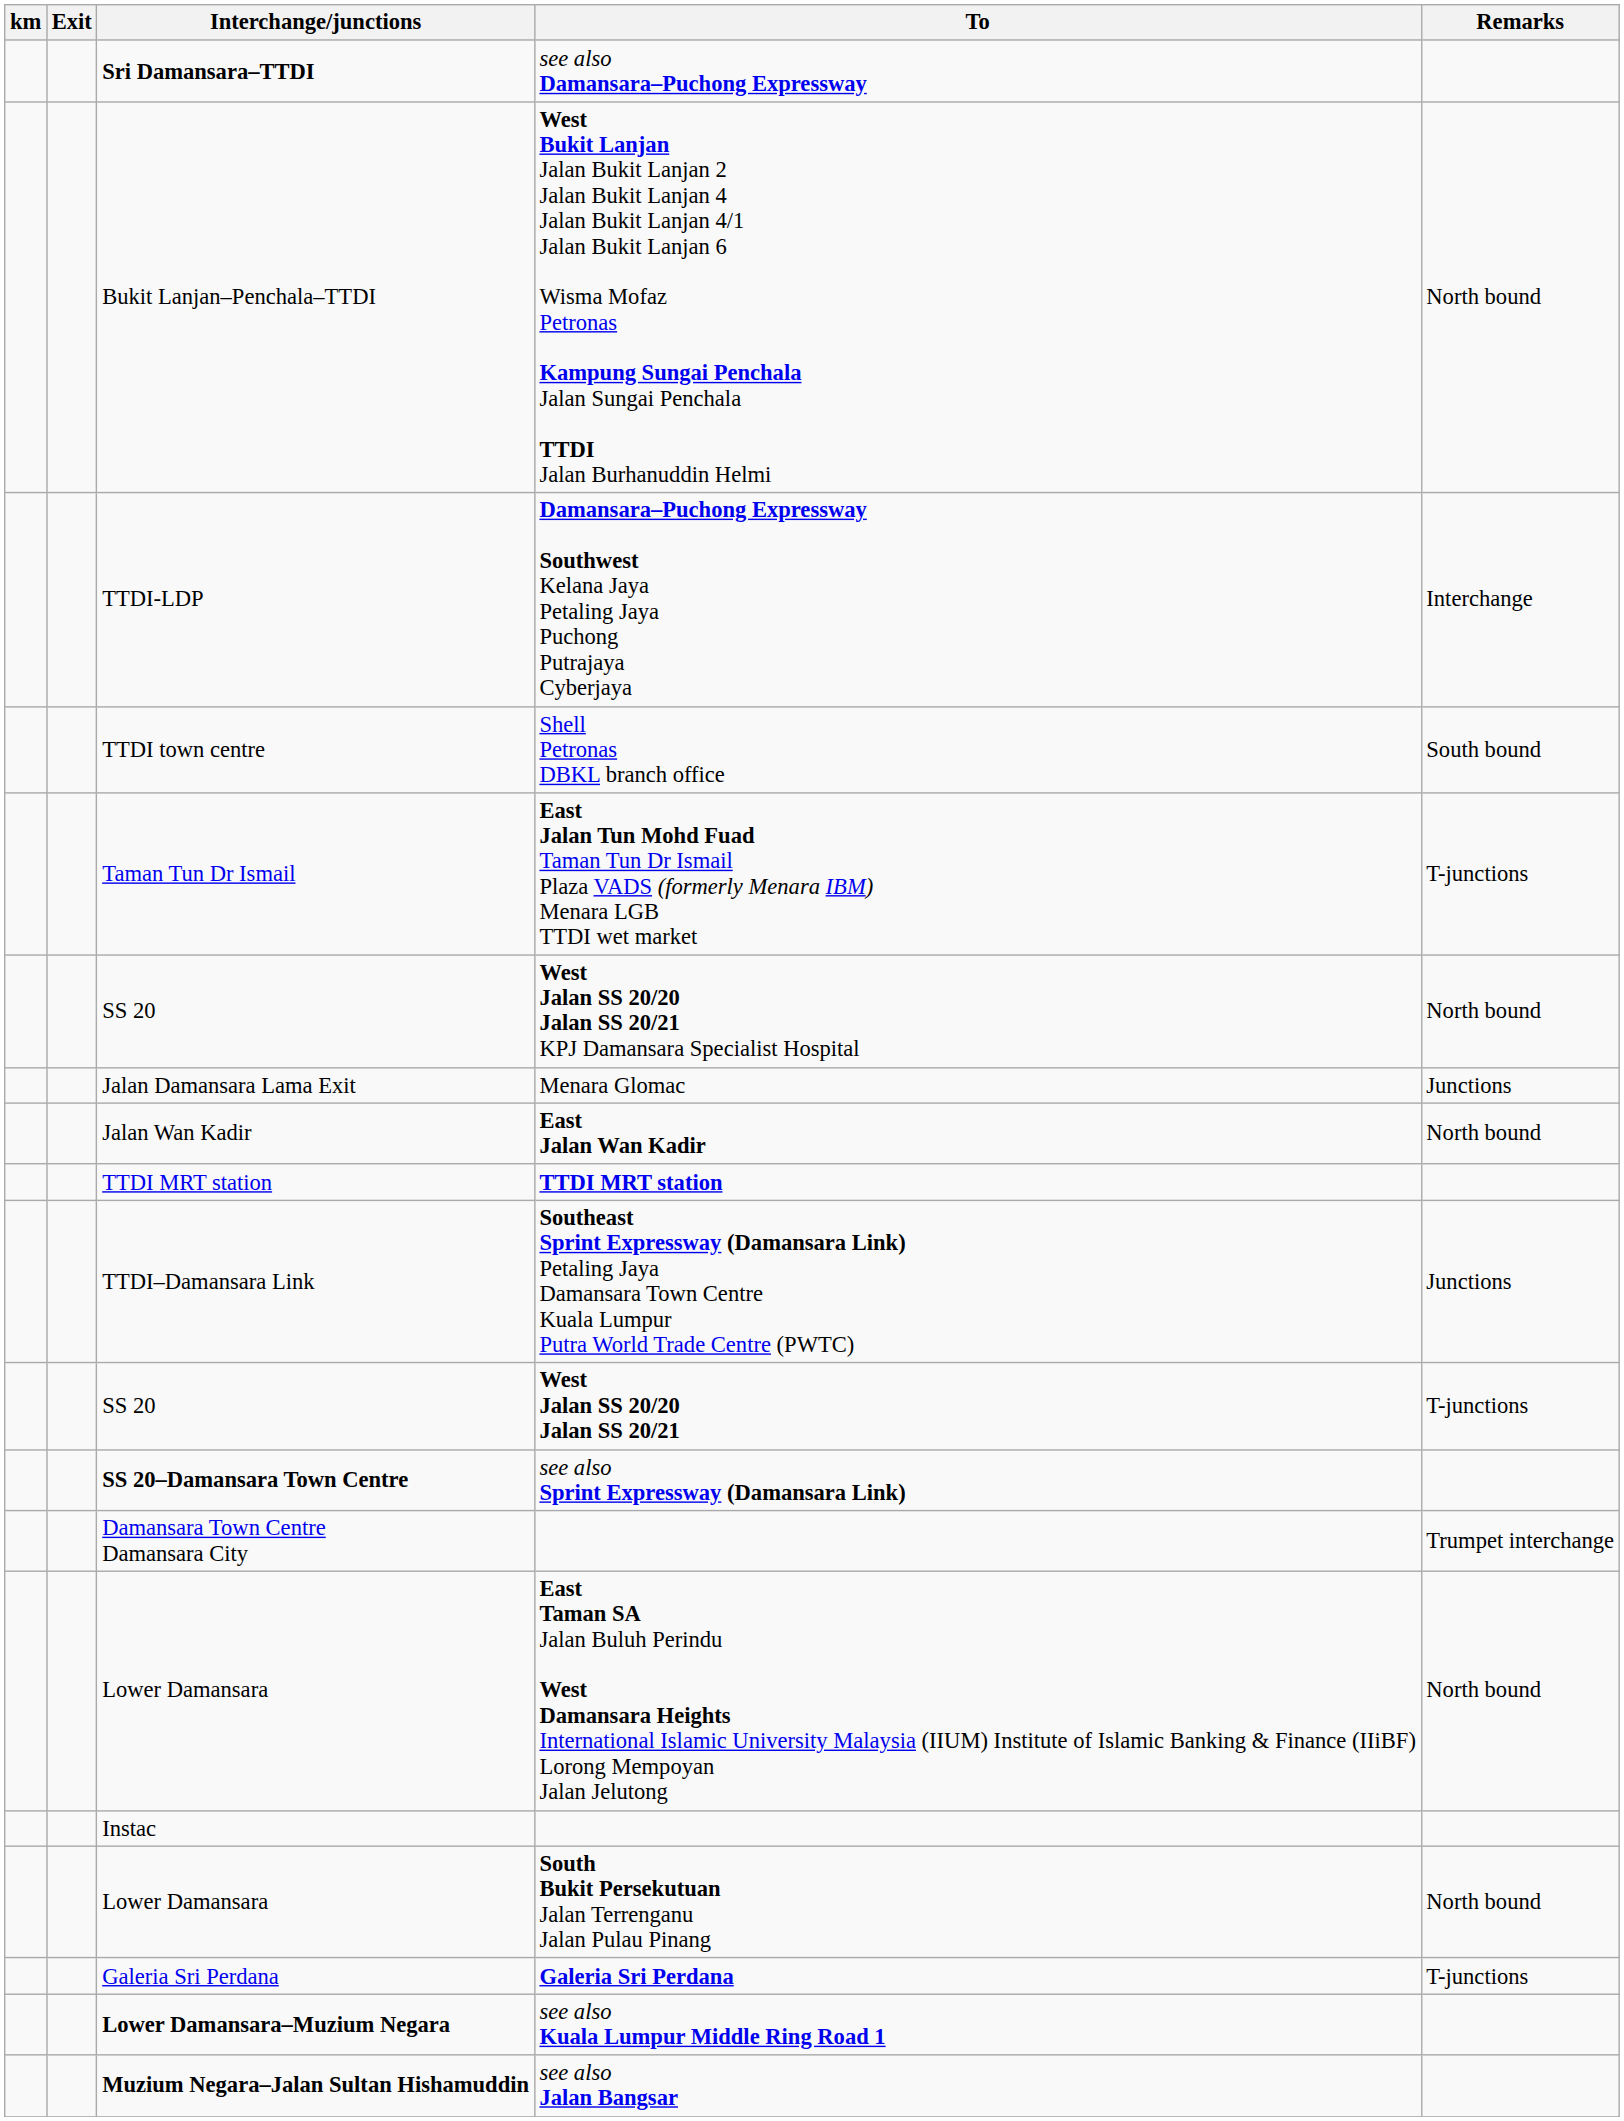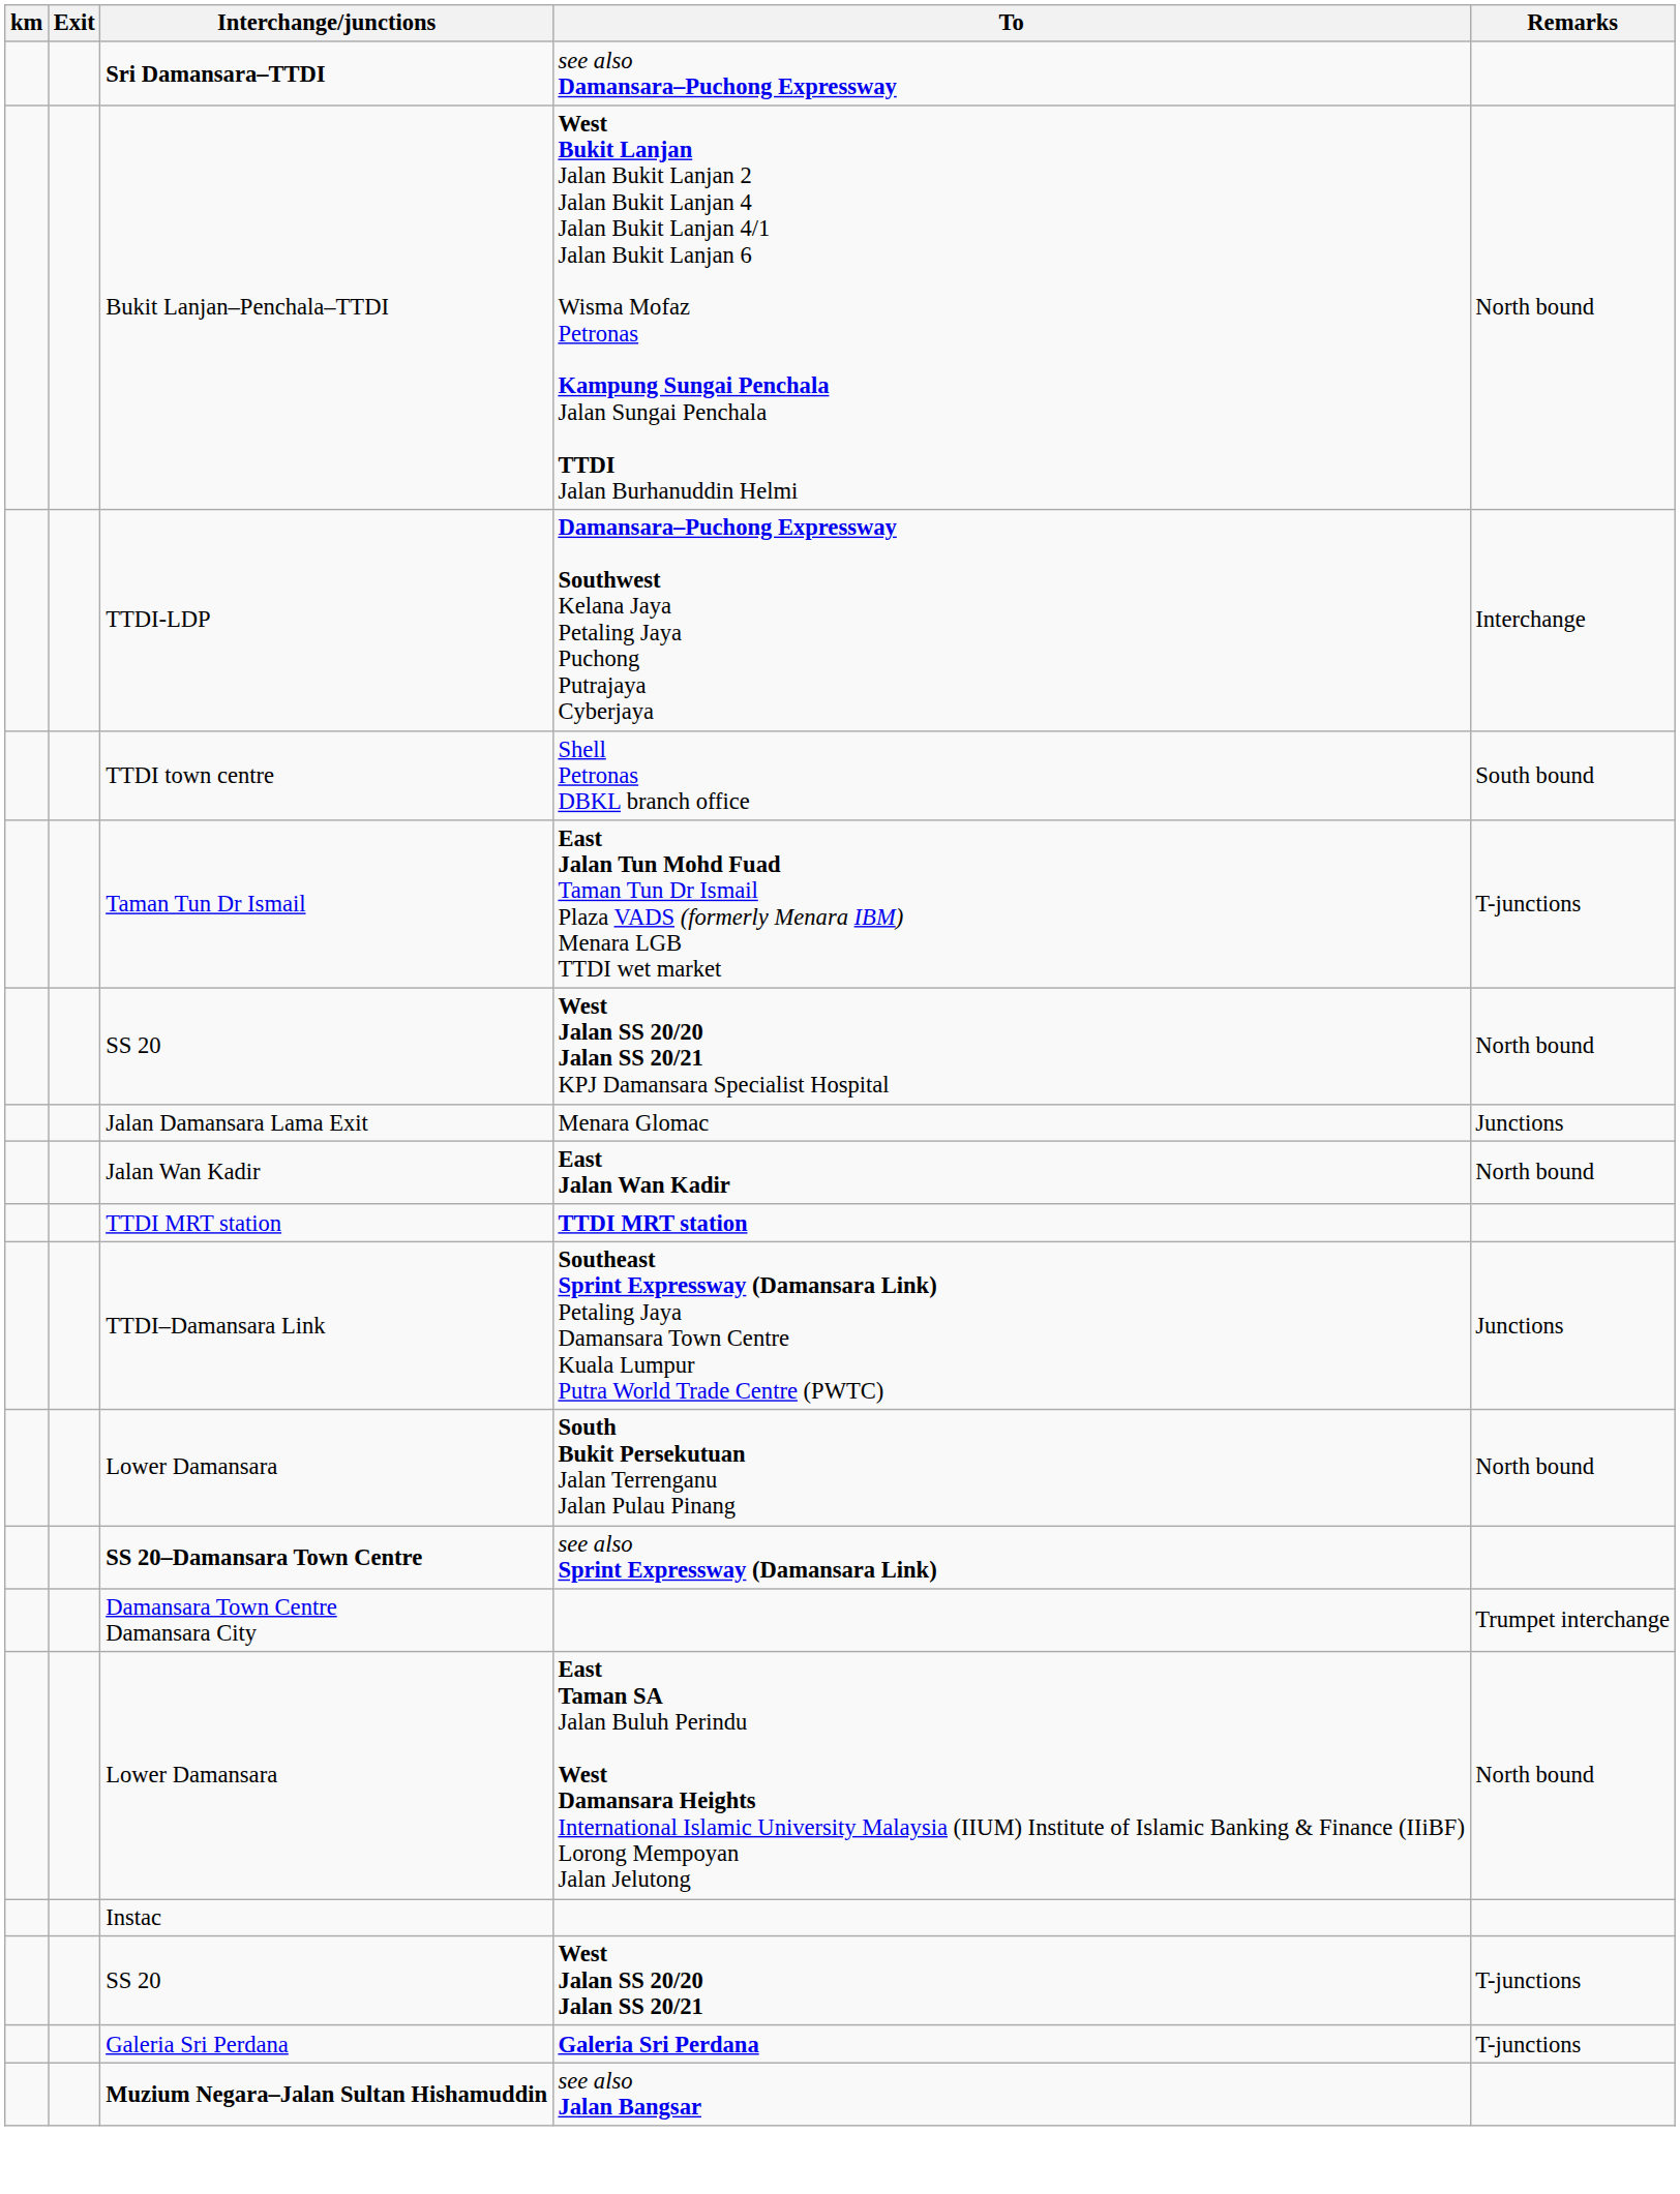rows swapped: West Jalan SS 20/20 Jalan SS 20/21 <-> South Bukit Persekutuan Jalan Terrenganu Jalan Pulau Pinang
- row: Lower Damansara–Muzium Negara | see also Kuala Lumpur Middle Ring Road 1
